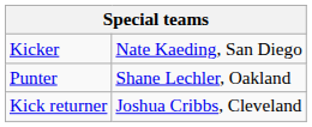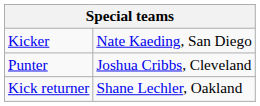Punter | column 2: Shane Lechler, Oakland -> Joshua Cribbs, Cleveland
Kick returner | column 2: Joshua Cribbs, Cleveland -> Shane Lechler, Oakland
